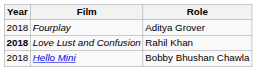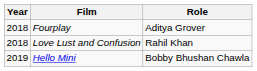Love Lust and Confusion | Year: bold -> normal
Hello Mini | Year: 2018 -> 2019
